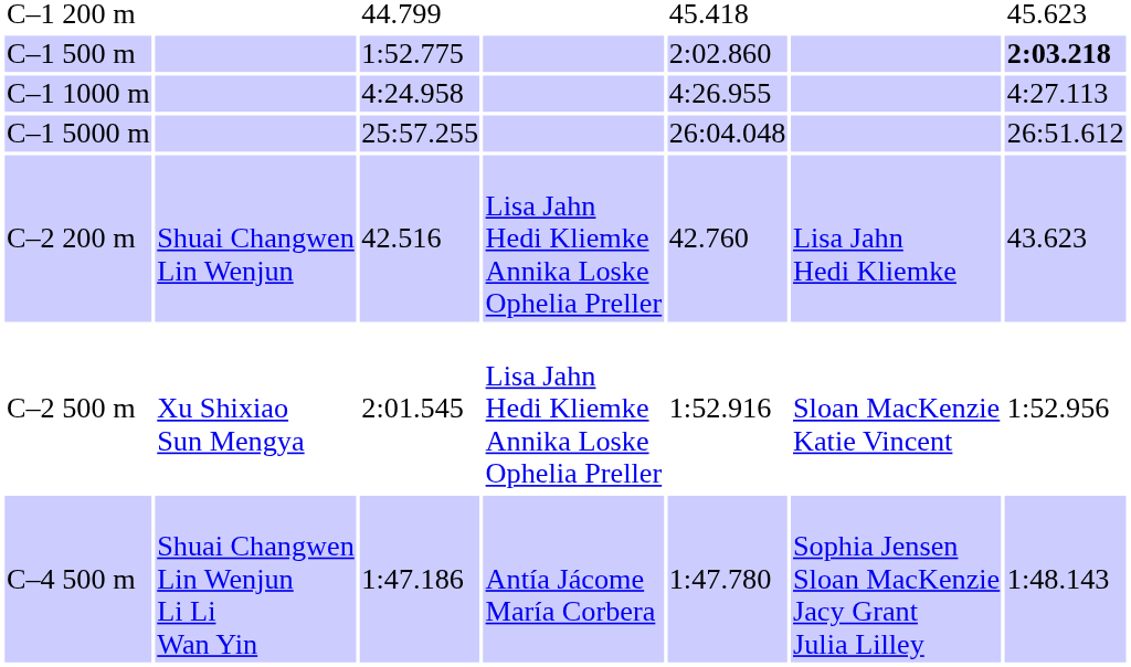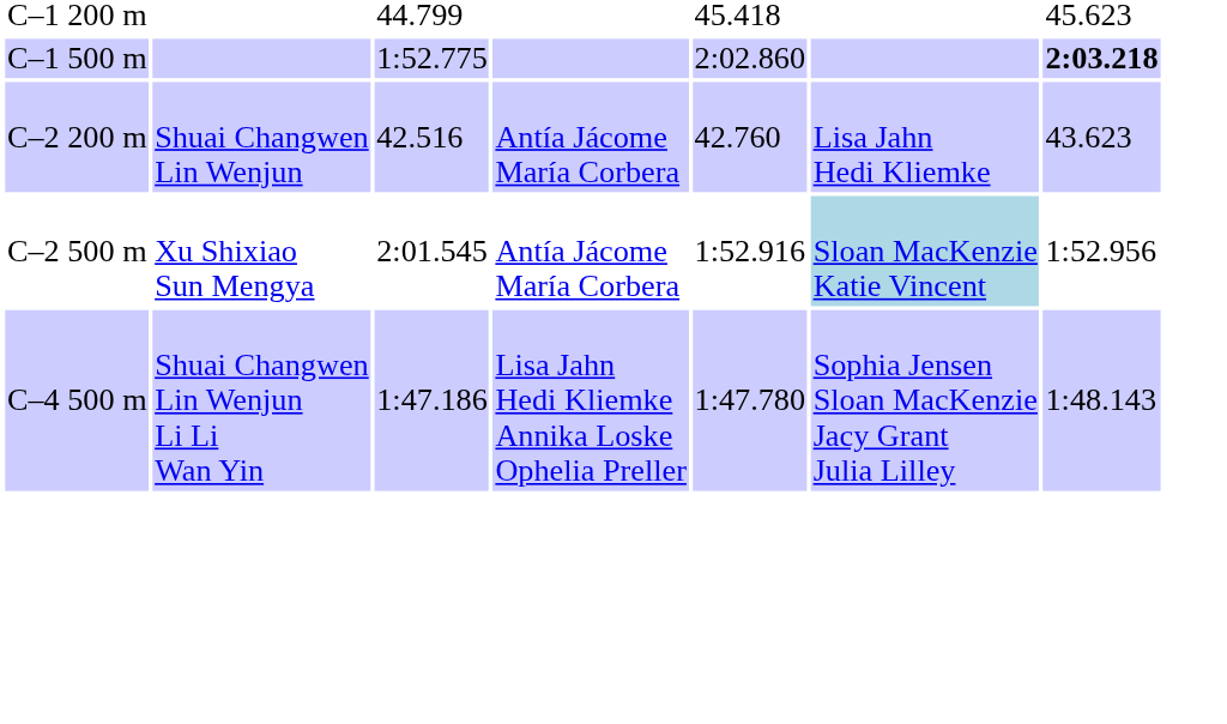- row: C–1 1000 m | 4:24.958 | 4:26.955 | 4:27.113
- row: C–1 5000 m | 25:57.255 | 26:04.048 | 26:51.612
C–2 200 m | column 4: Lisa Jahn Hedi Kliemke Annika Loske Ophelia Preller -> Antía Jácome María Corbera
C–2 500 m | column 4: Lisa Jahn Hedi Kliemke Annika Loske Ophelia Preller -> Antía Jácome María Corbera
C–2 500 m | column 6: no background -> lightblue background
C–4 500 m | column 4: Antía Jácome María Corbera -> Lisa Jahn Hedi Kliemke Annika Loske Ophelia Preller
